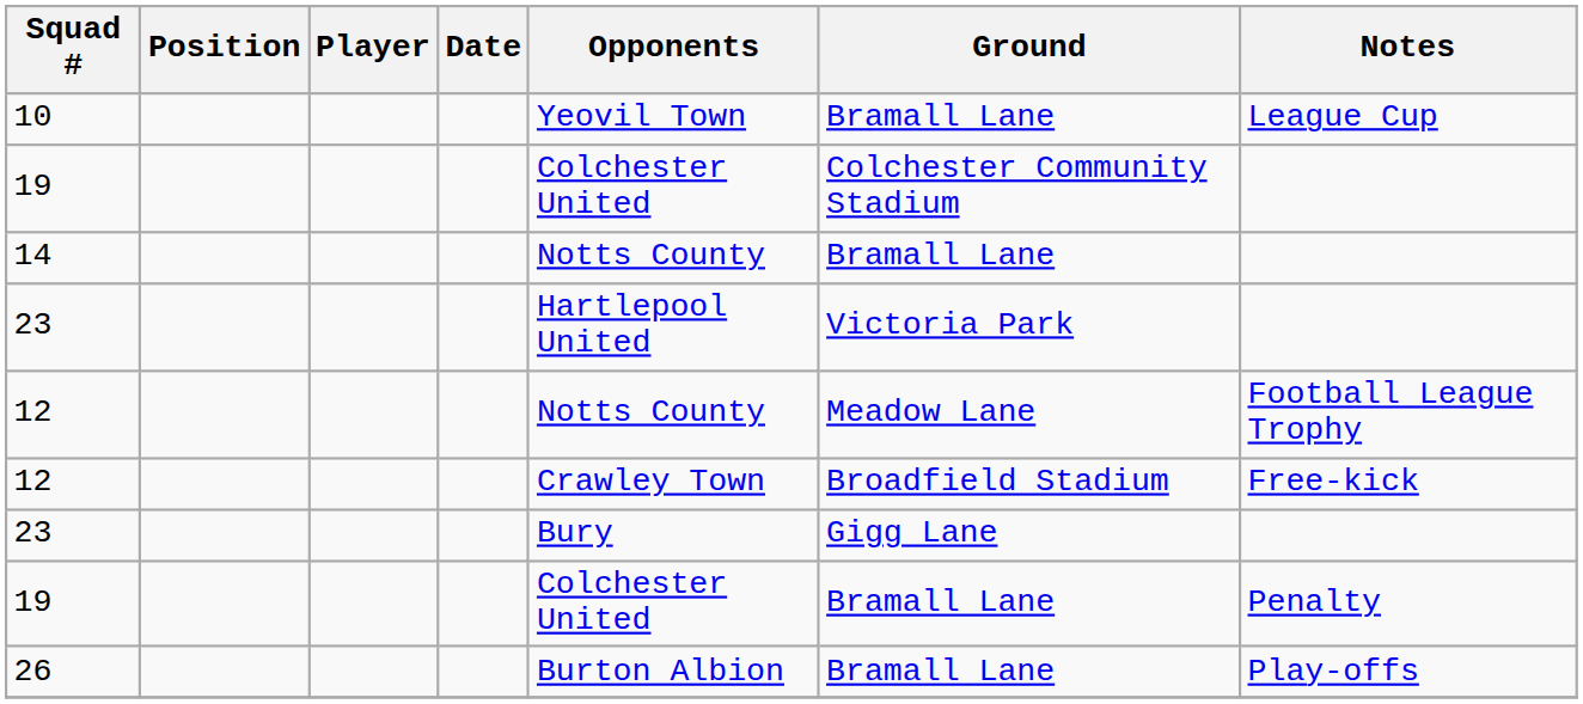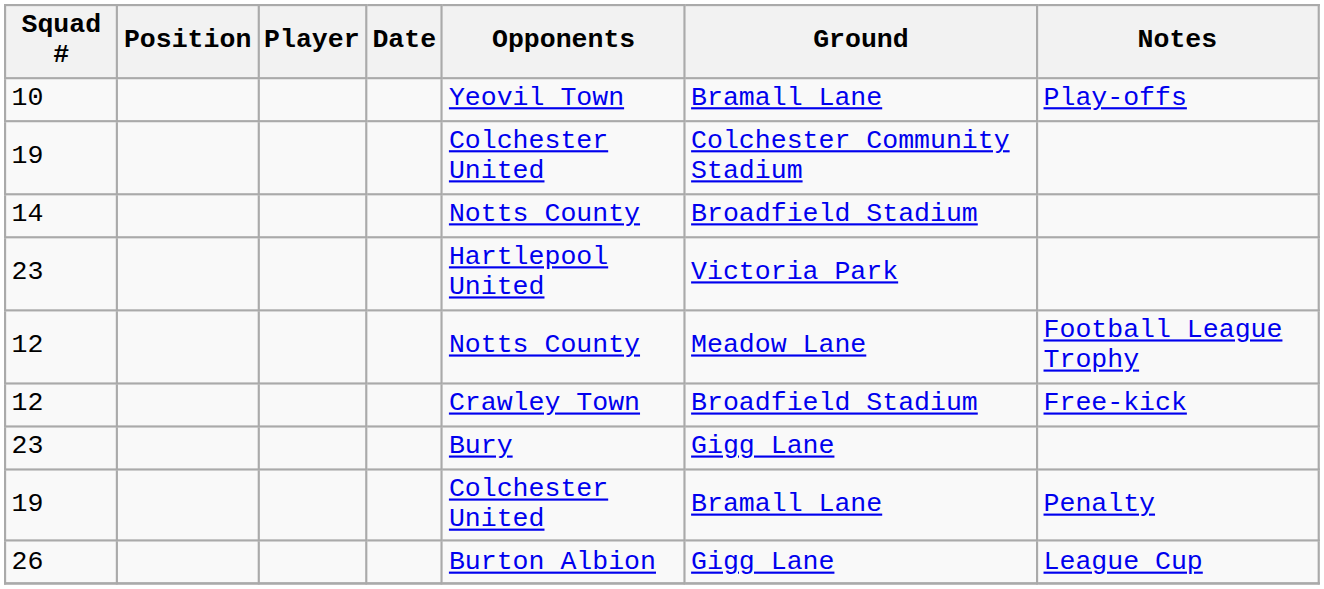10 | Notes: League Cup -> Play-offs
14 | Ground: Bramall Lane -> Broadfield Stadium
26 | Ground: Bramall Lane -> Gigg Lane
26 | Notes: Play-offs -> League Cup
